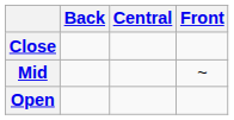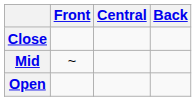columns swapped: Front <-> Back
